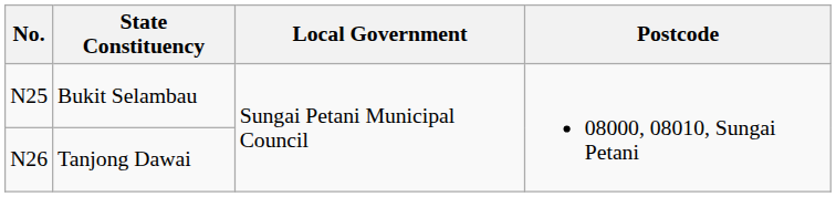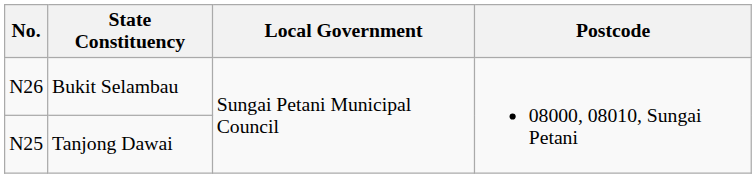Bukit Selambau | No.: N25 -> N26
Tanjong Dawai | No.: N26 -> N25
